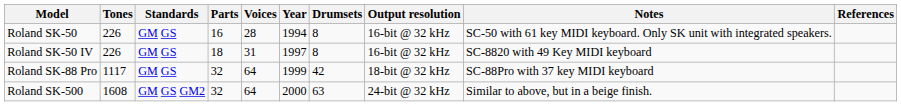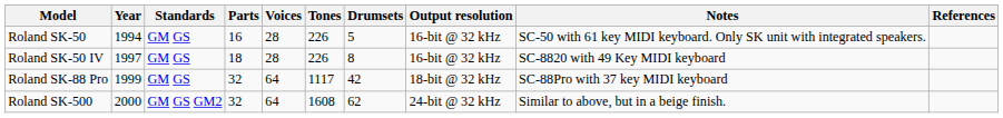columns swapped: Year <-> Tones
Roland SK-50 | Drumsets: 8 -> 5
Roland SK-50 IV | Voices: 31 -> 28
Roland SK-500 | Drumsets: 63 -> 62
